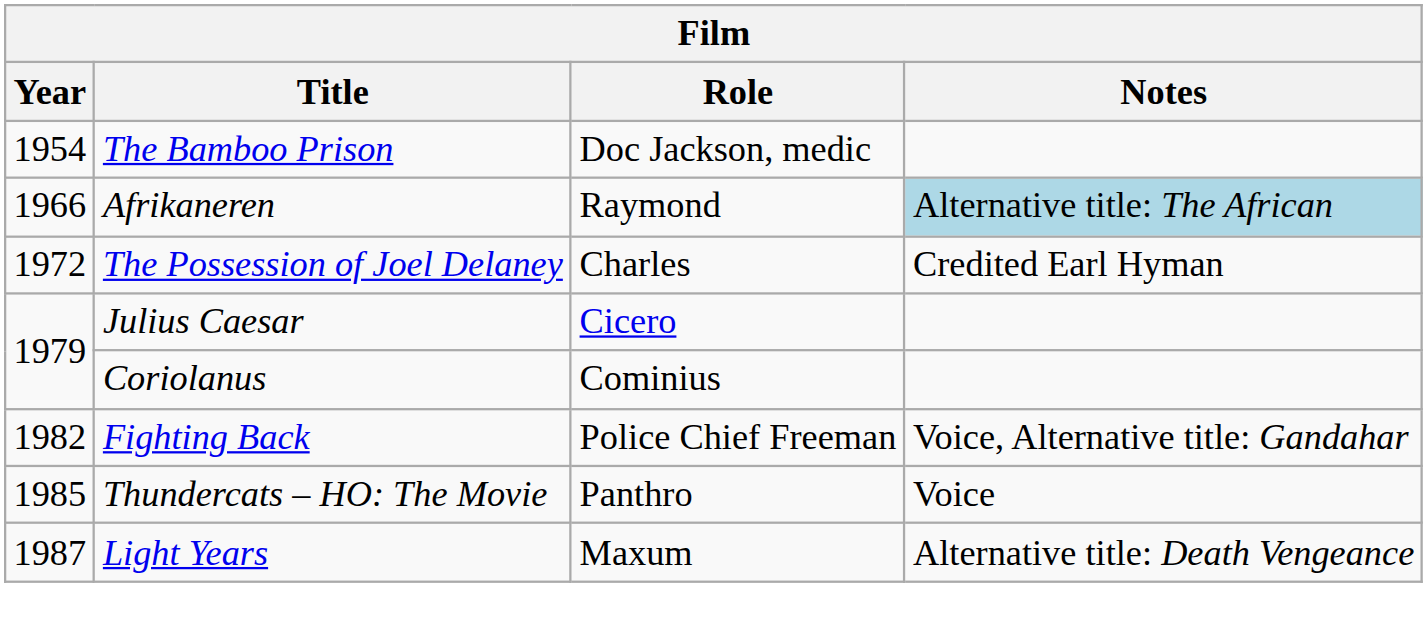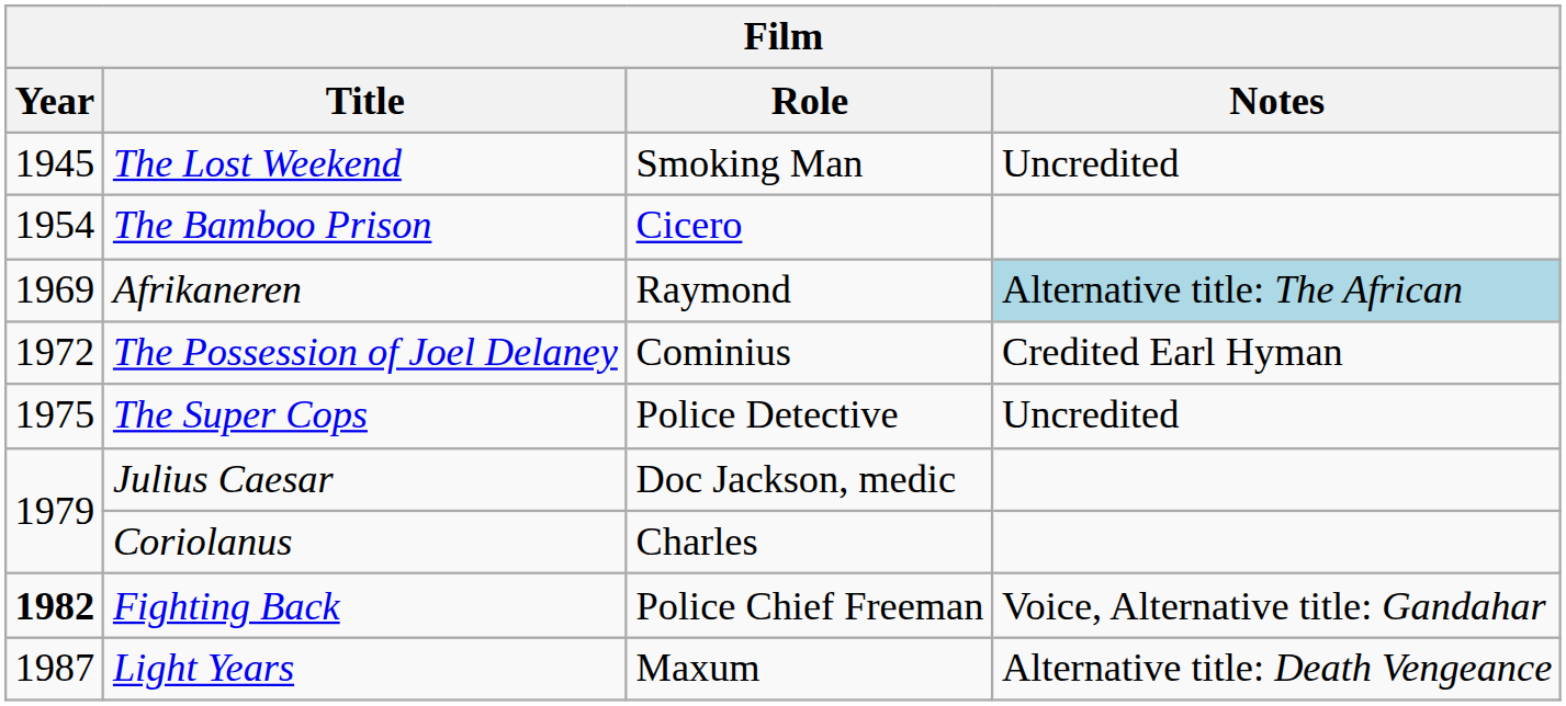+ row: 1945 | The Lost Weekend | Smoking Man | Uncredited
The Bamboo Prison | Role: Doc Jackson, medic -> Cicero
Afrikaneren | Year: 1966 -> 1969
The Possession of Joel Delaney | Role: Charles -> Cominius
+ row: 1975 | The Super Cops | Police Detective | Uncredited
Julius Caesar | Role: Cicero -> Doc Jackson, medic
Coriolanus | Role: Cominius -> Charles
Fighting Back | Year: normal -> bold
- row: 1985 | Thundercats – HO: The Movie | Panthro | Voice
